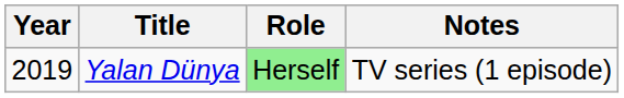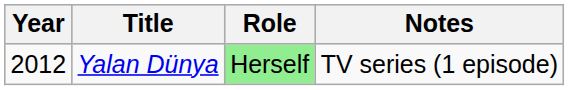Yalan Dünya | Year: 2019 -> 2012
